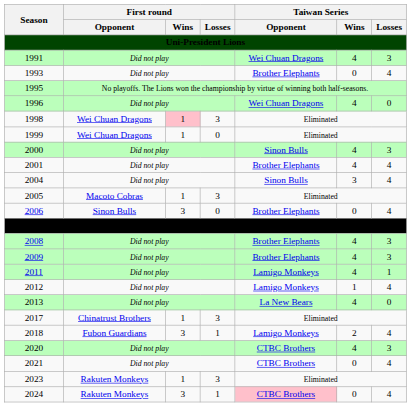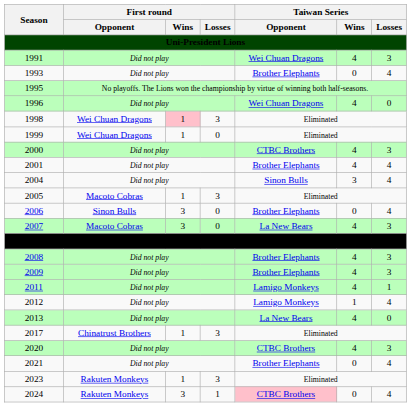2000 | Taiwan Series / Opponent: Sinon Bulls -> CTBC Brothers
+ row: 2007 | Macoto Cobras | 3 | 0 | La New Bears | 4 | 3
- row: 2018 | Fubon Guardians | 3 | 1 | Lamigo Monkeys | 2 | 4
2021 | Taiwan Series / Opponent: CTBC Brothers -> Brother Elephants
